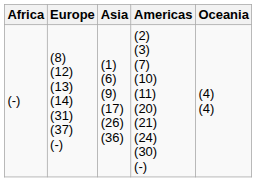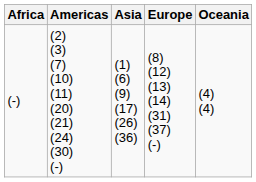columns swapped: Americas <-> Europe
